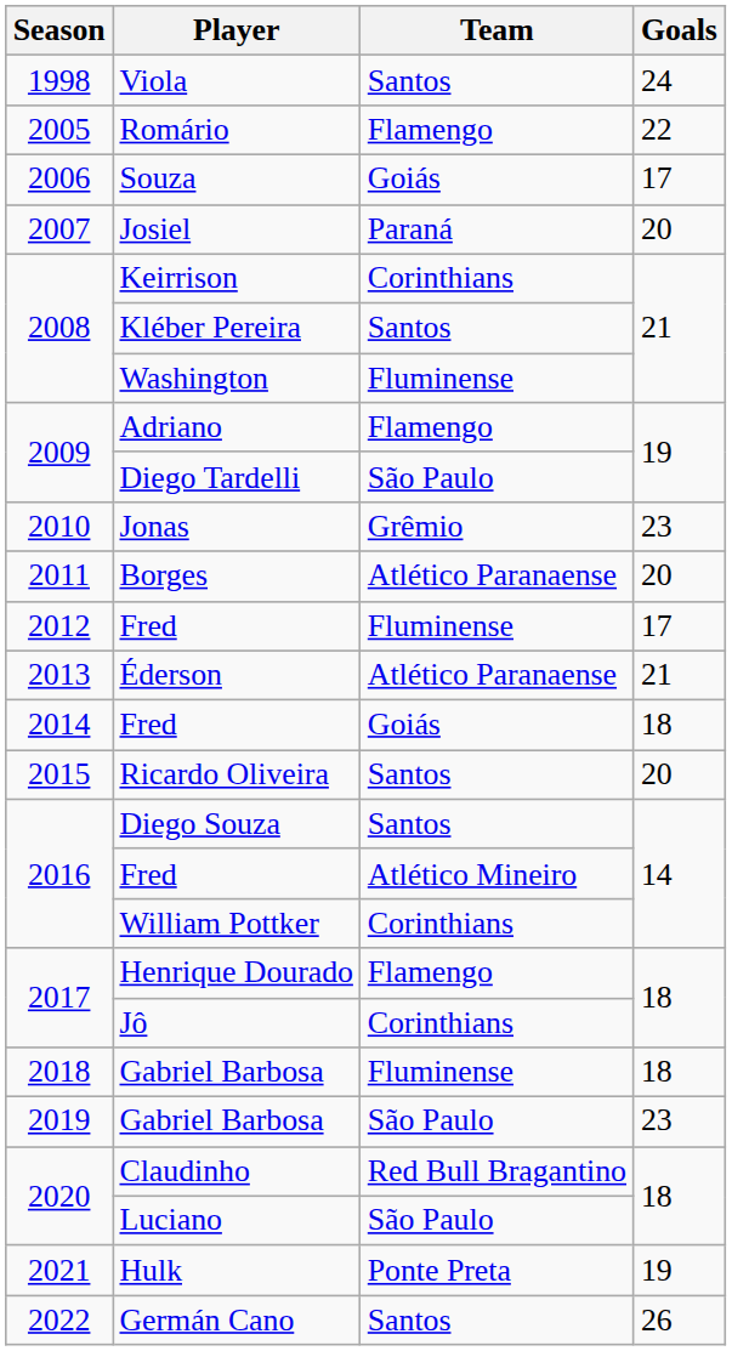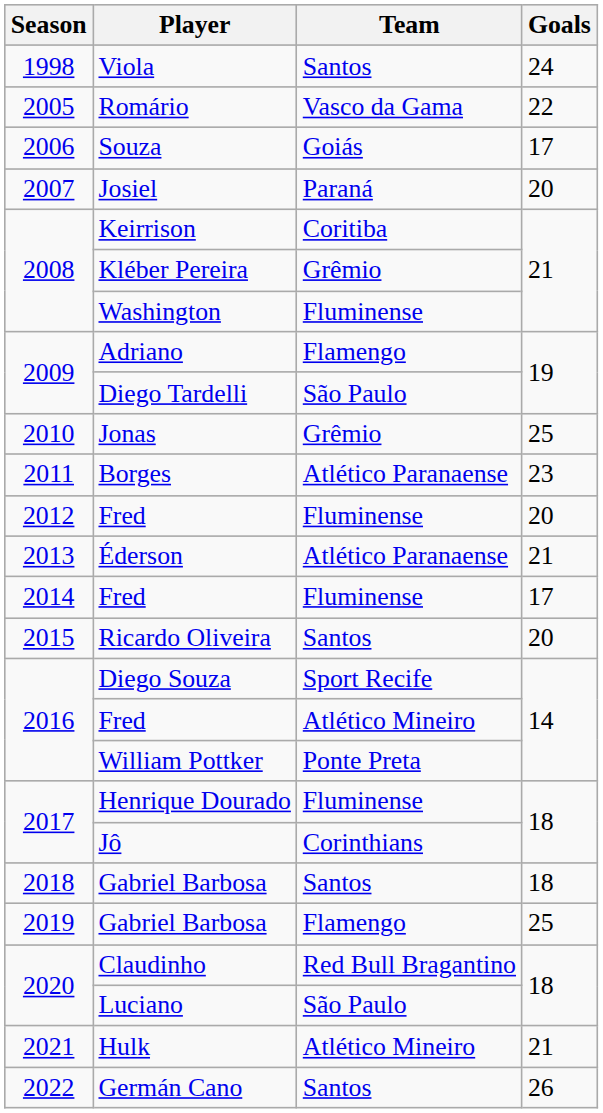Romário | Team: Flamengo -> Vasco da Gama
Keirrison | Team: Corinthians -> Coritiba
Kléber Pereira | Team: Santos -> Grêmio
Jonas | Goals: 23 -> 25
Borges | Goals: 20 -> 23
2012 / Fred | Goals: 17 -> 20
2014 / Fred | Team: Goiás -> Fluminense
2014 / Fred | Goals: 18 -> 17
Diego Souza | Team: Santos -> Sport Recife
William Pottker | Team: Corinthians -> Ponte Preta
Henrique Dourado | Team: Flamengo -> Fluminense
2018 / Gabriel Barbosa | Team: Fluminense -> Santos
2019 / Gabriel Barbosa | Team: São Paulo -> Flamengo
2019 / Gabriel Barbosa | Goals: 23 -> 25
Hulk | Team: Ponte Preta -> Atlético Mineiro
Hulk | Goals: 19 -> 21
